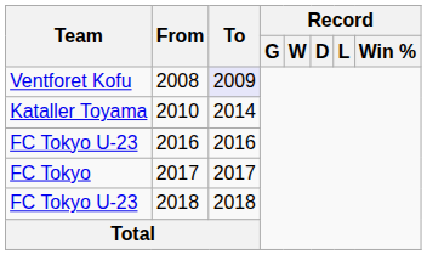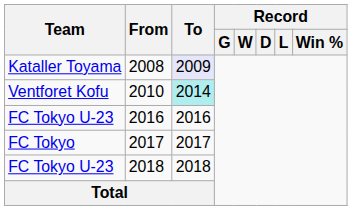2008 | Team: Ventforet Kofu -> Kataller Toyama
2010 | Team: Kataller Toyama -> Ventforet Kofu
2010 | To: no background -> paleturquoise background
